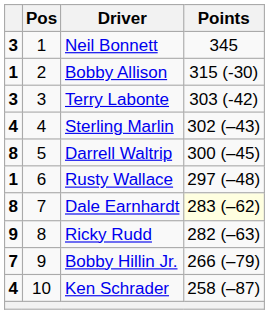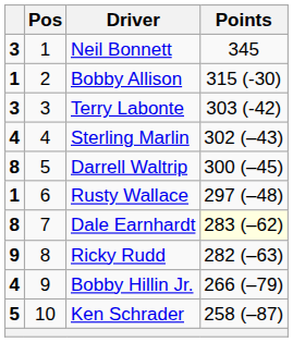Bobby Hillin Jr. | column 1: 7 -> 4
Ken Schrader | column 1: 4 -> 5
